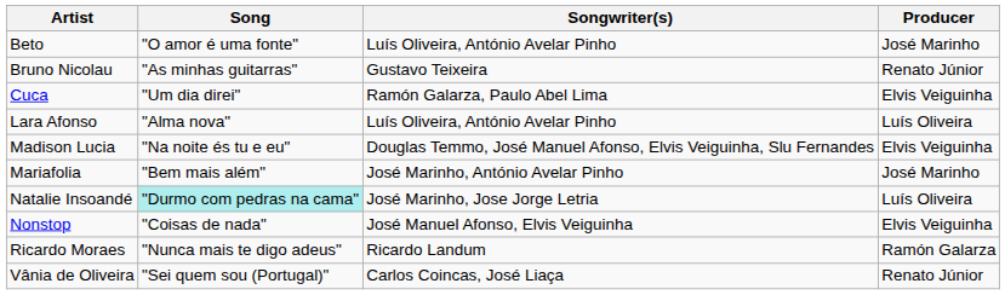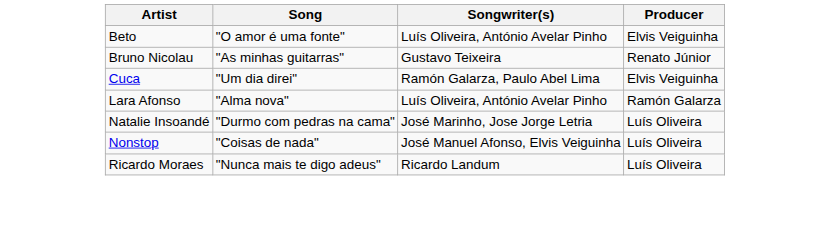Beto | Producer: José Marinho -> Elvis Veiguinha
Lara Afonso | Producer: Luís Oliveira -> Ramón Galarza
- row: Madison Lucia | "Na noite és tu e eu" | Douglas Temmo, José Manuel Afonso, Elvis Veiguinha, Slu Fernandes | Elvis Veiguinha
- row: Mariafolia | "Bem mais além" | José Marinho, António Avelar Pinho | José Marinho
Natalie Insoandé | Song: paleturquoise background -> no background
Nonstop | Producer: Elvis Veiguinha -> Luís Oliveira
Ricardo Moraes | Producer: Ramón Galarza -> Luís Oliveira
- row: Vânia de Oliveira | "Sei quem sou (Portugal)" | Carlos Coincas, José Liaça | Renato Júnior
